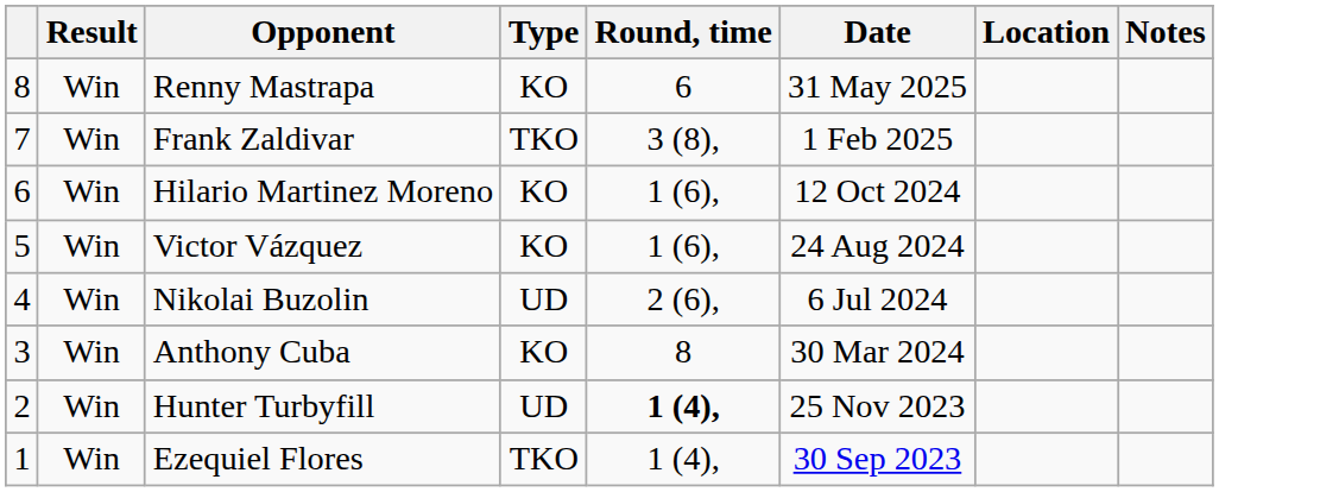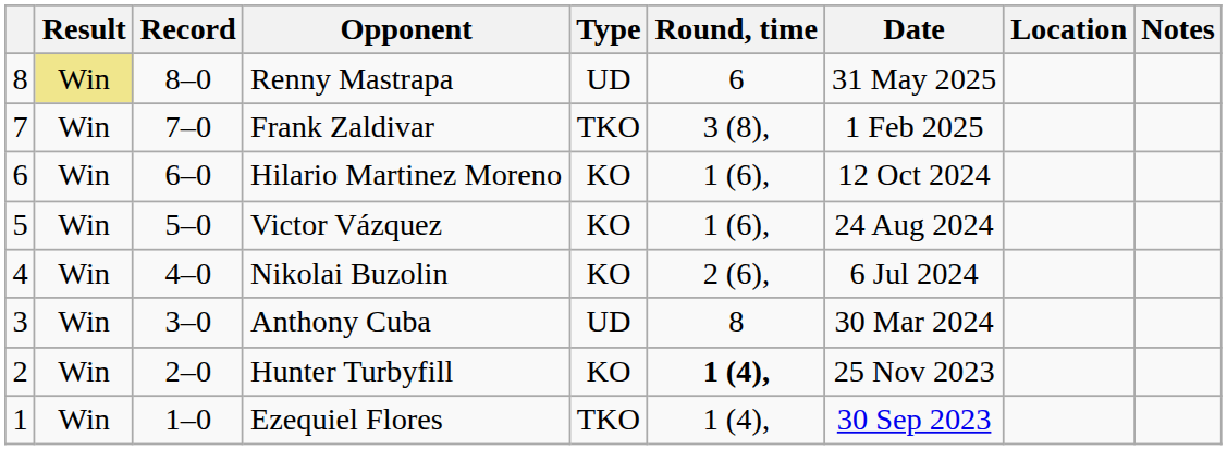+ column: Record | 8–0 | 7–0 | 6–0 | 5–0 | 4–0 | 3–0 | 2–0 | 1–0
Renny Mastrapa | Result: no background -> khaki background
Renny Mastrapa | Type: KO -> UD
Nikolai Buzolin | Type: UD -> KO
Anthony Cuba | Type: KO -> UD
Hunter Turbyfill | Type: UD -> KO
